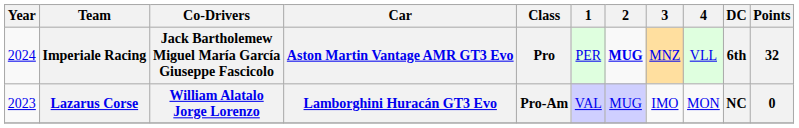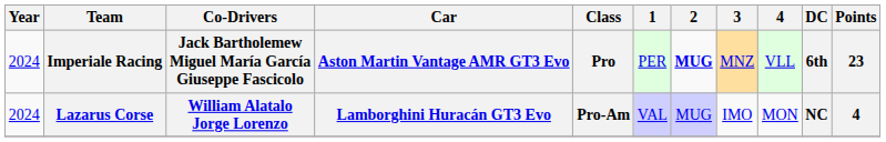Imperiale Racing | Points: 32 -> 23
Lazarus Corse | Year: 2023 -> 2024
Lazarus Corse | Points: 0 -> 4
